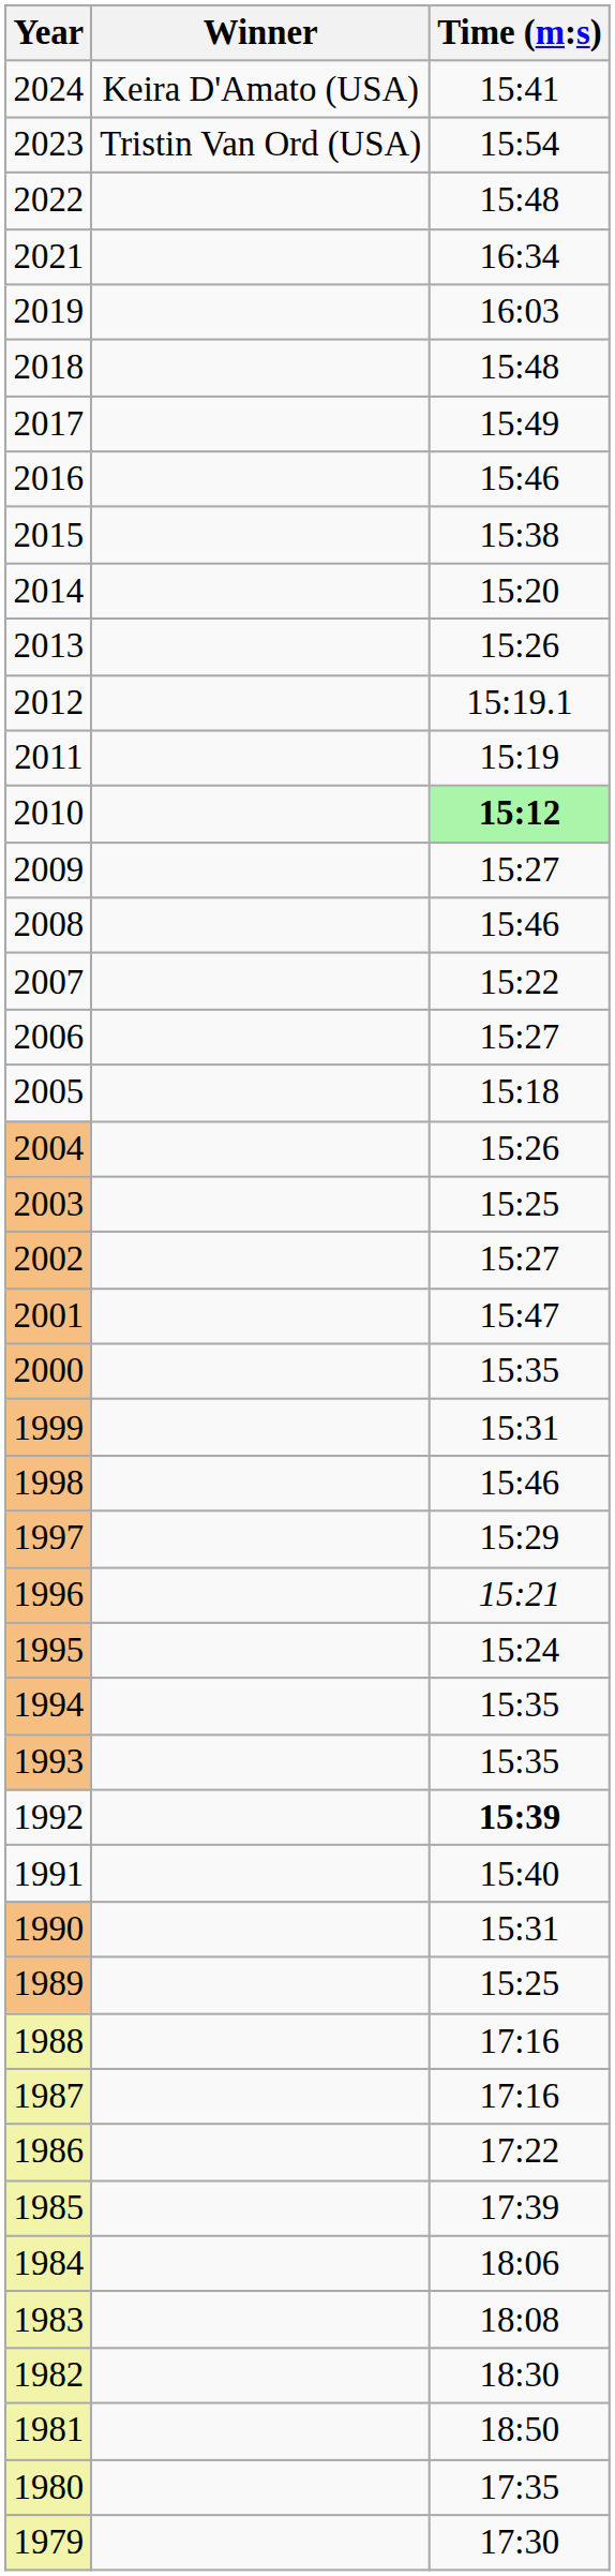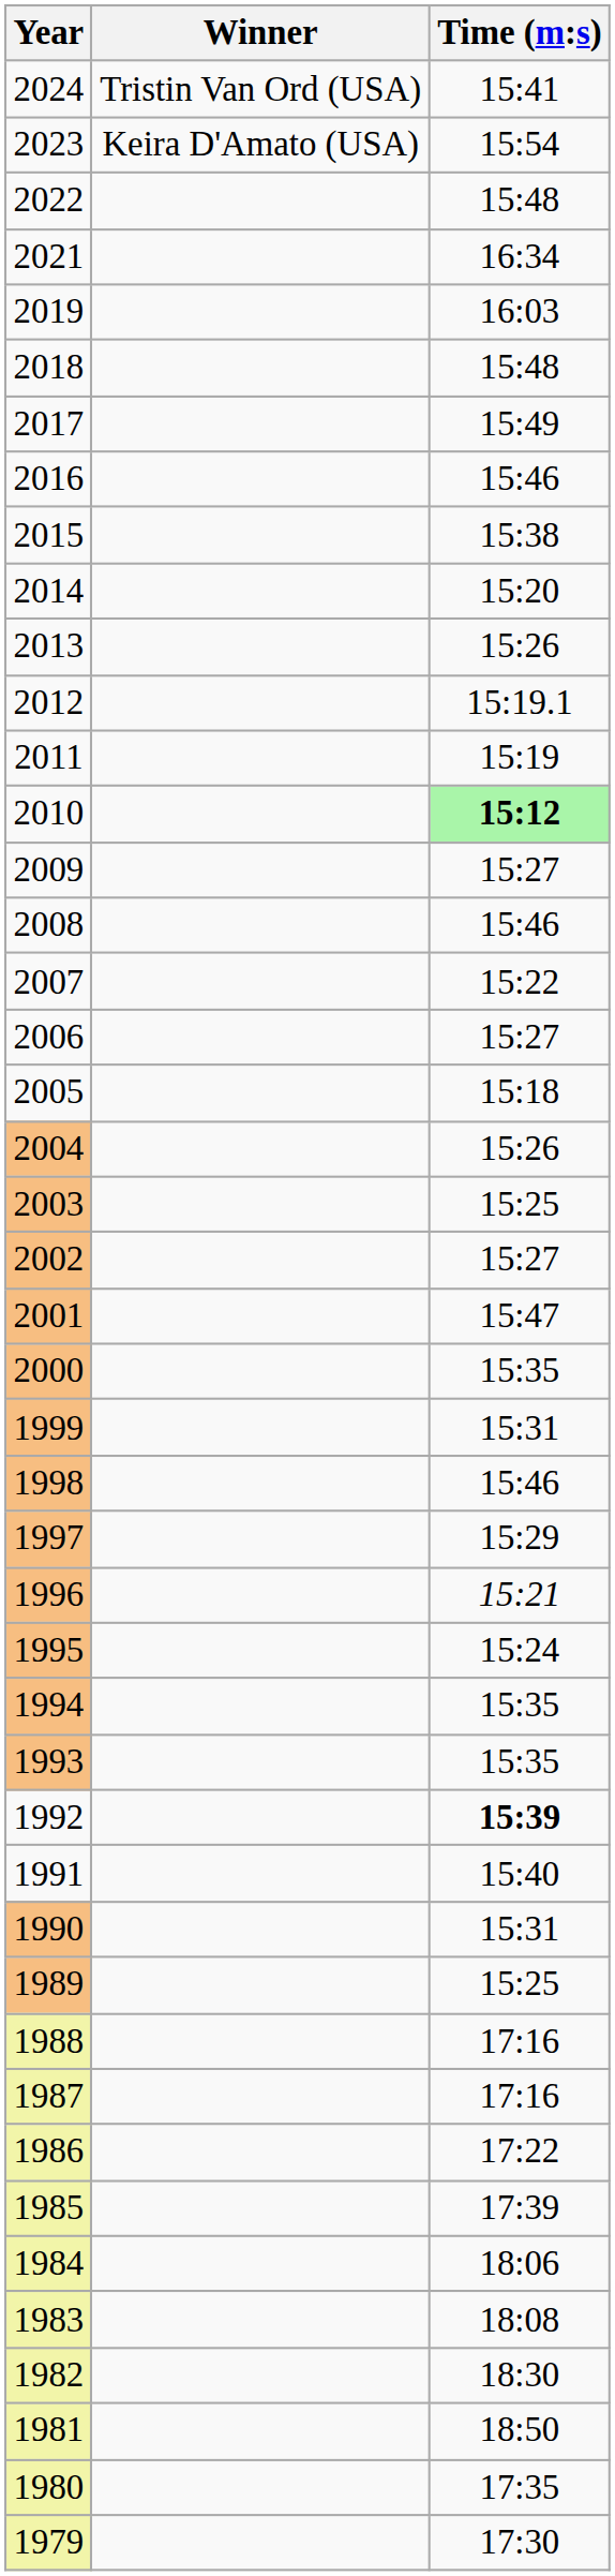2024 | Winner: Keira D'Amato (USA) -> Tristin Van Ord (USA)
2023 | Winner: Tristin Van Ord (USA) -> Keira D'Amato (USA)
